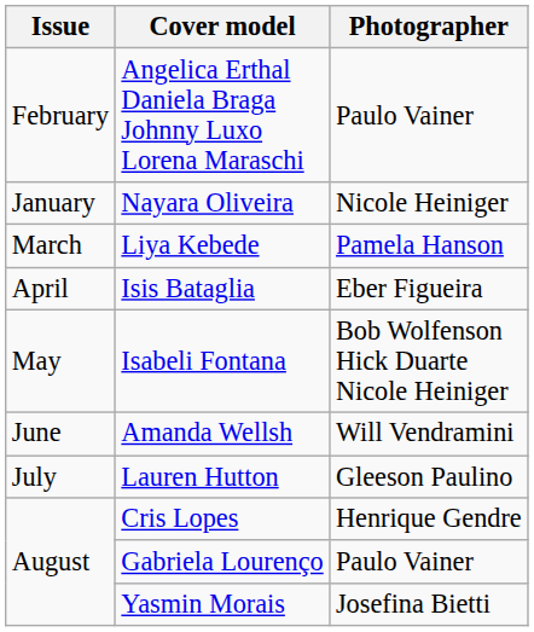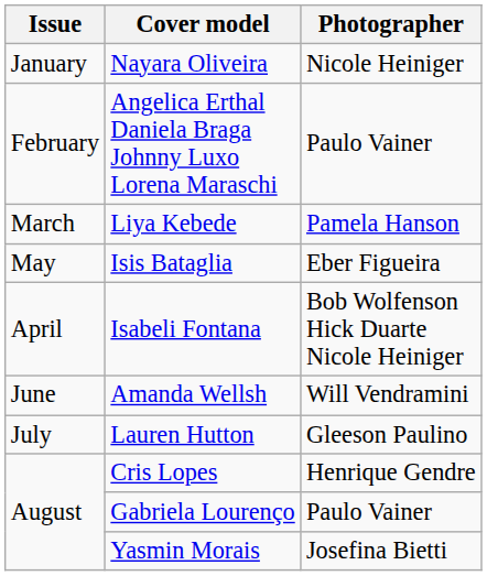rows swapped: Nayara Oliveira <-> Angelica Erthal Daniela Braga Johnny Luxo Lorena Maraschi
Isis Bataglia | Issue: April -> May
Isabeli Fontana | Issue: May -> April
